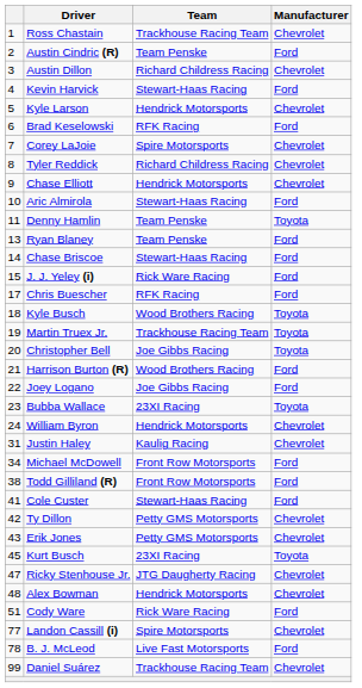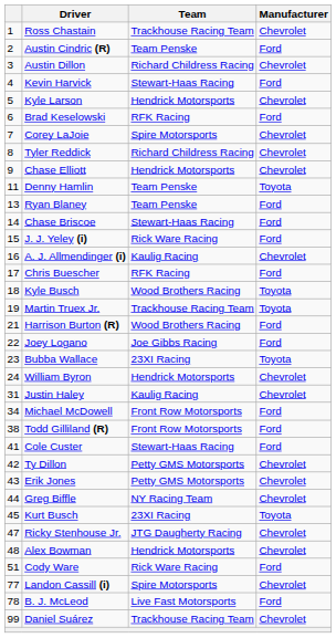- row: 10 | Aric Almirola | Stewart-Haas Racing | Ford
+ row: 16 | A. J. Allmendinger (i) | Kaulig Racing | Chevrolet
- row: 20 | Christopher Bell | Joe Gibbs Racing | Toyota
+ row: 44 | Greg Biffle | NY Racing Team | Chevrolet
